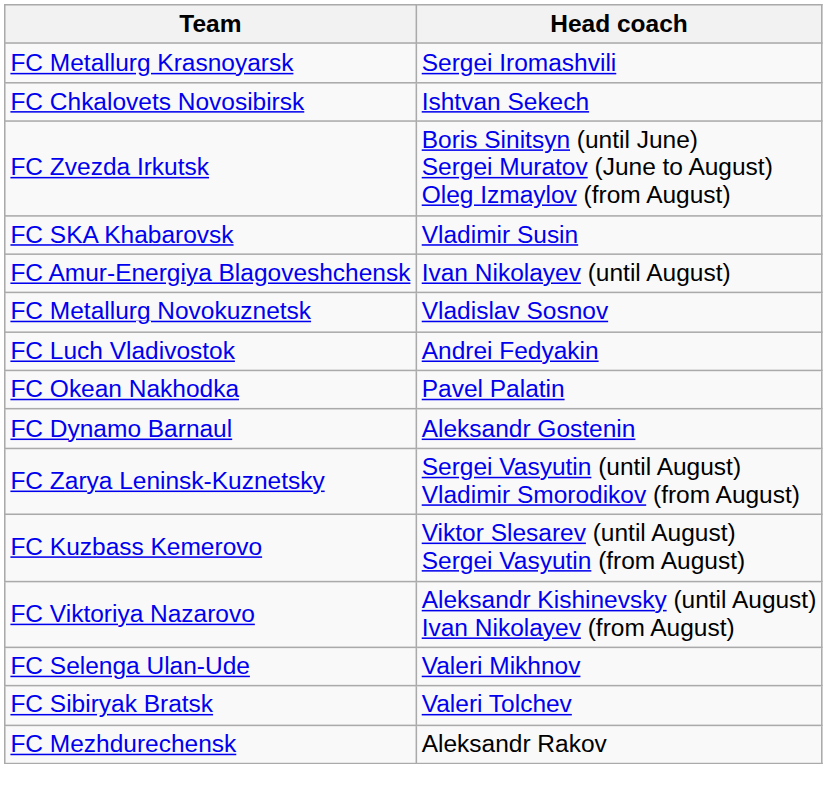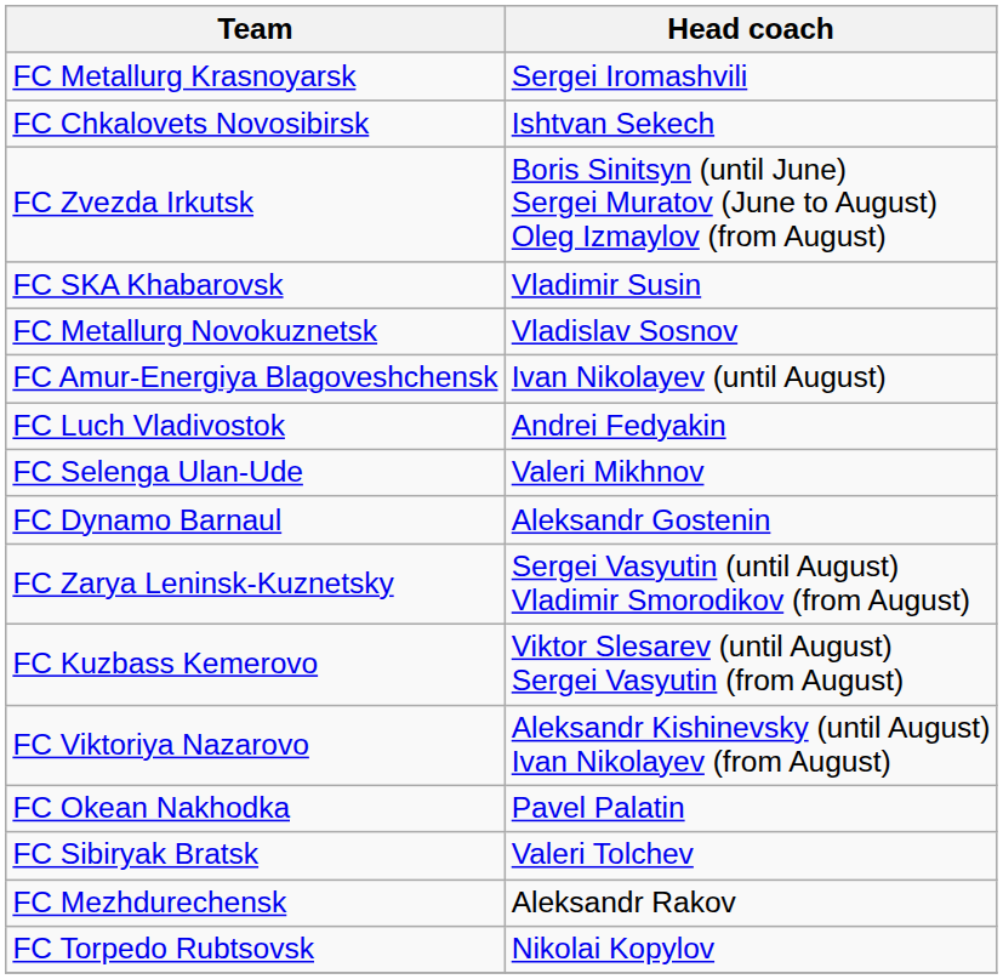rows swapped: FC Metallurg Novokuznetsk <-> FC Amur-Energiya Blagoveshchensk
rows swapped: FC Selenga Ulan-Ude <-> FC Okean Nakhodka
+ row: FC Torpedo Rubtsovsk | Nikolai Kopylov
